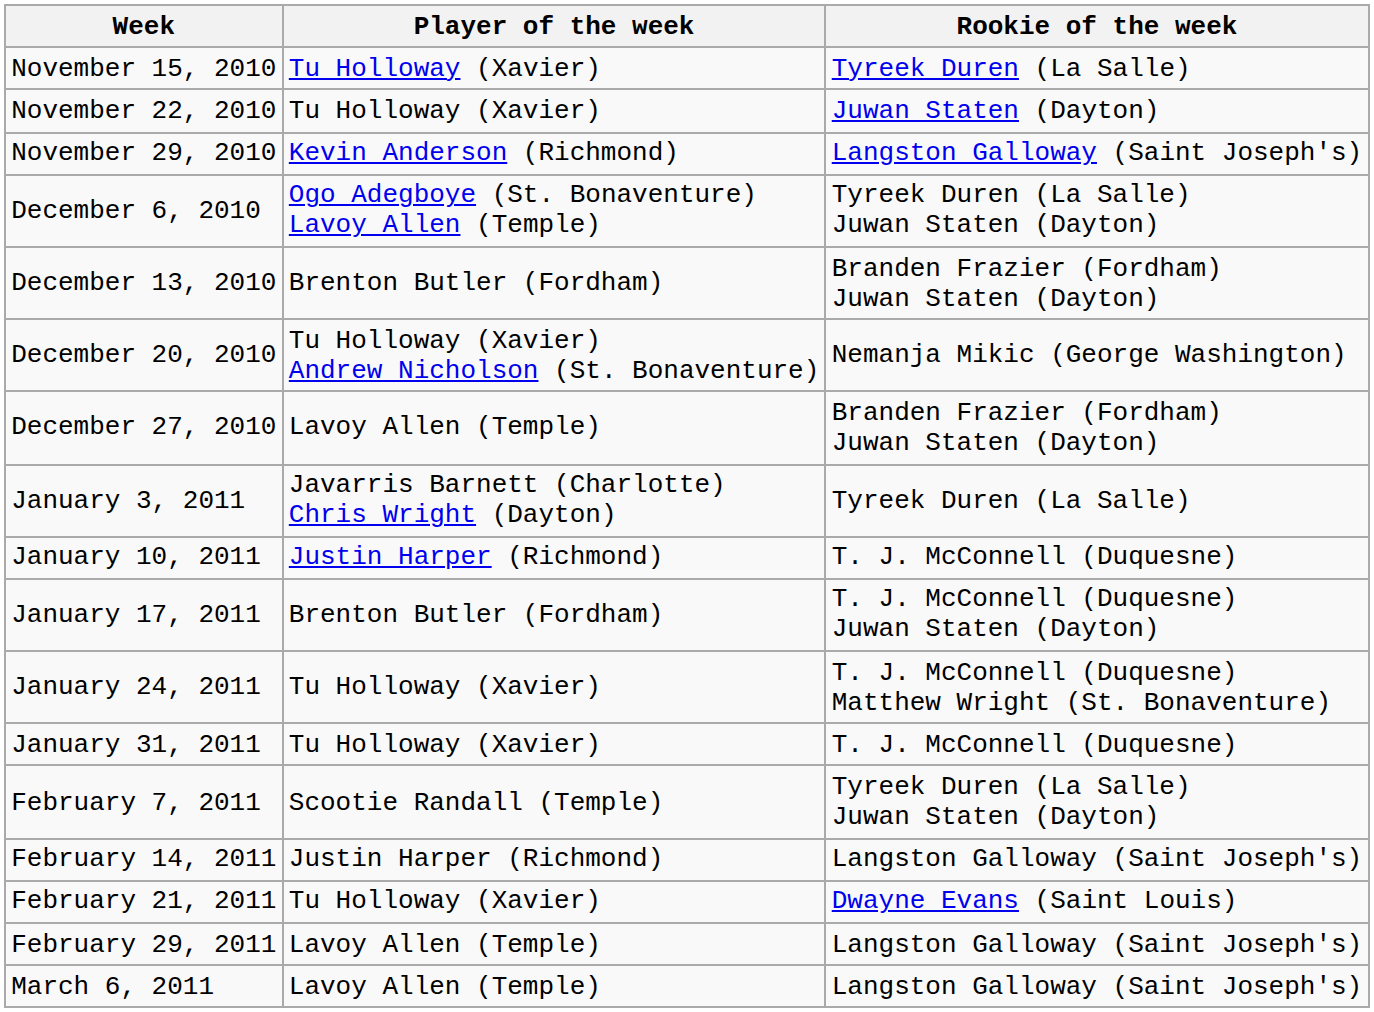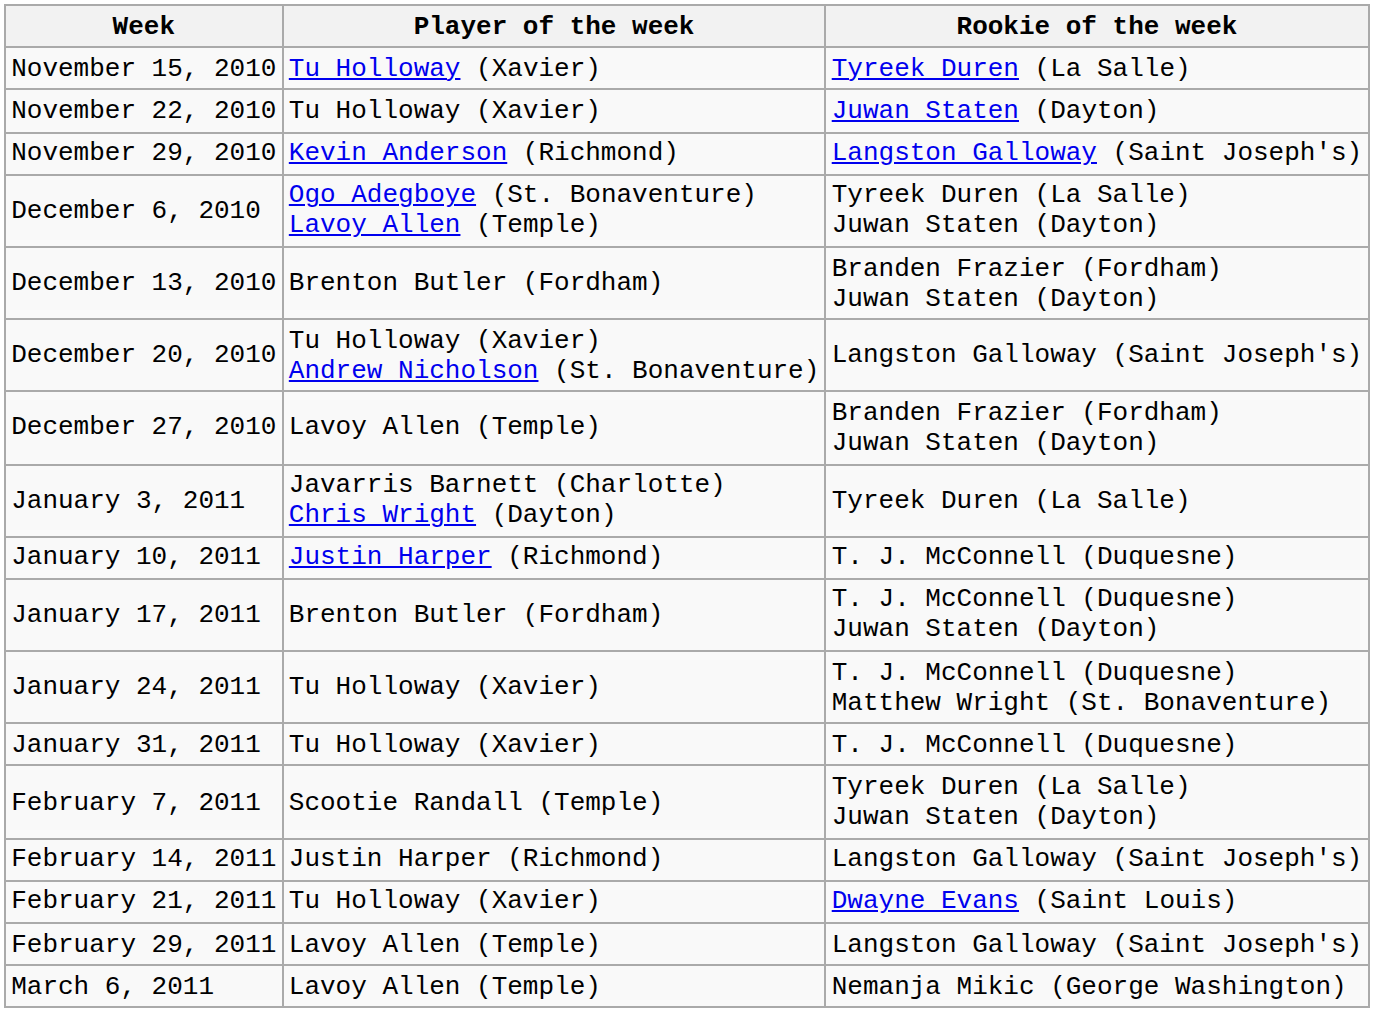December 20, 2010 | Rookie of the week: Nemanja Mikic (George Washington) -> Langston Galloway (Saint Joseph's)
March 6, 2011 | Rookie of the week: Langston Galloway (Saint Joseph's) -> Nemanja Mikic (George Washington)
